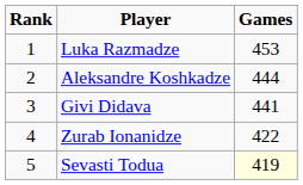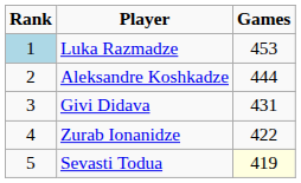Luka Razmadze | Rank: no background -> lightblue background
Givi Didava | Games: 441 -> 431
